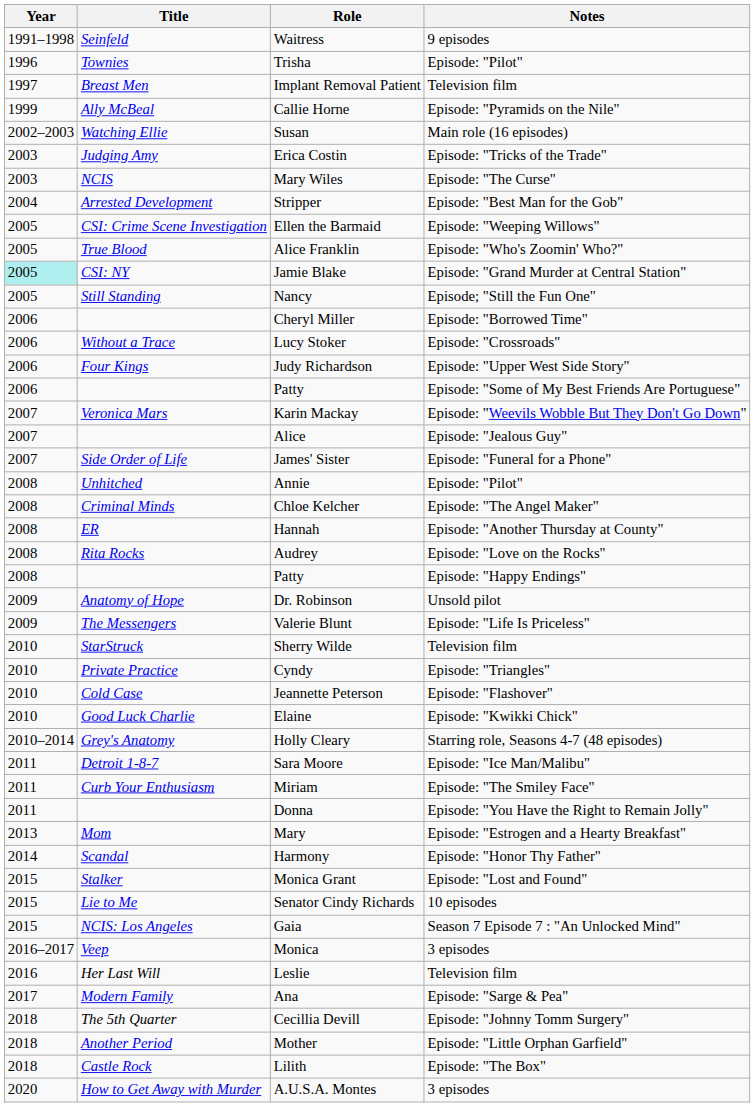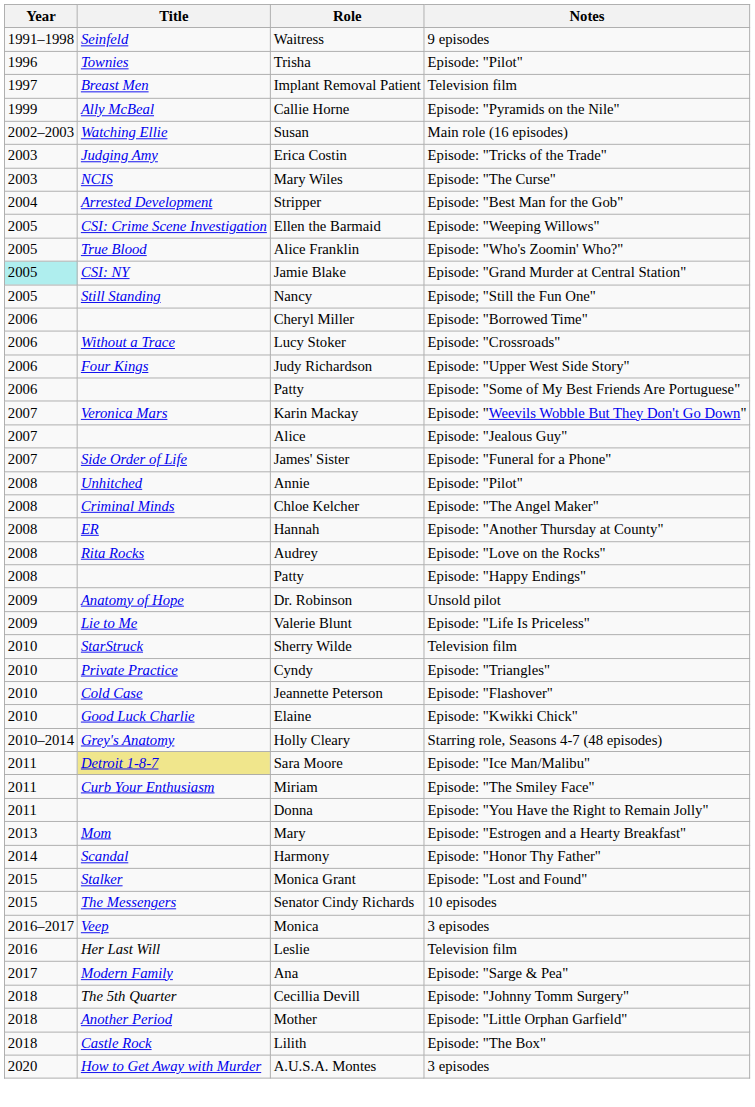Valerie Blunt | Title: The Messengers -> Lie to Me
Sara Moore | Title: no background -> khaki background
Senator Cindy Richards | Title: Lie to Me -> The Messengers
- row: 2015 | NCIS: Los Angeles | Gaia | Season 7 Episode 7 : "An Unlocked Mind"
